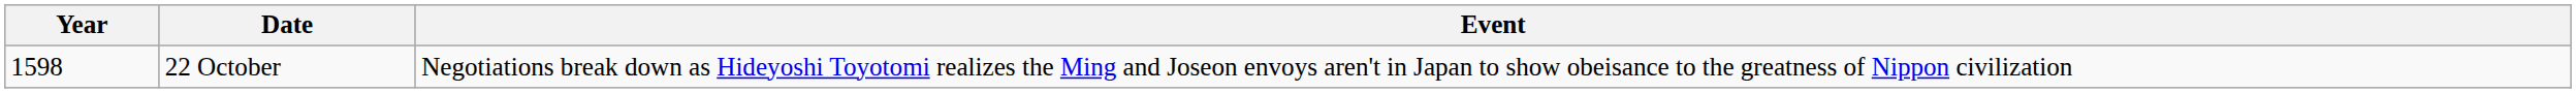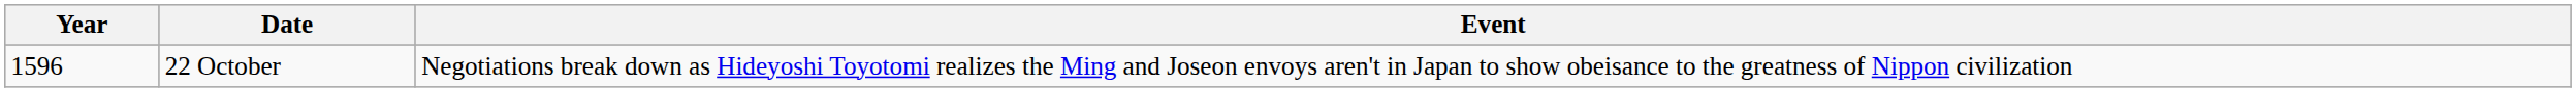22 October | Year: 1598 -> 1596
